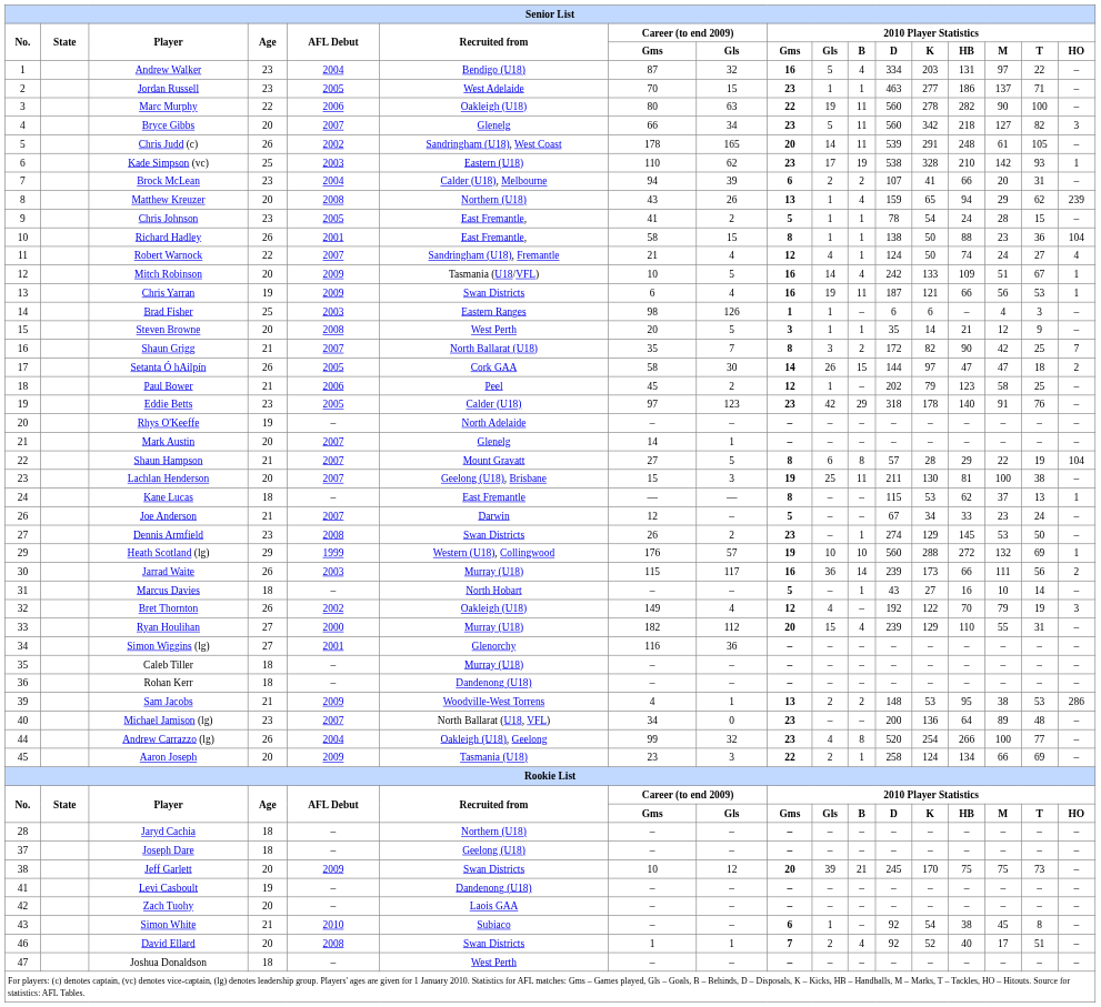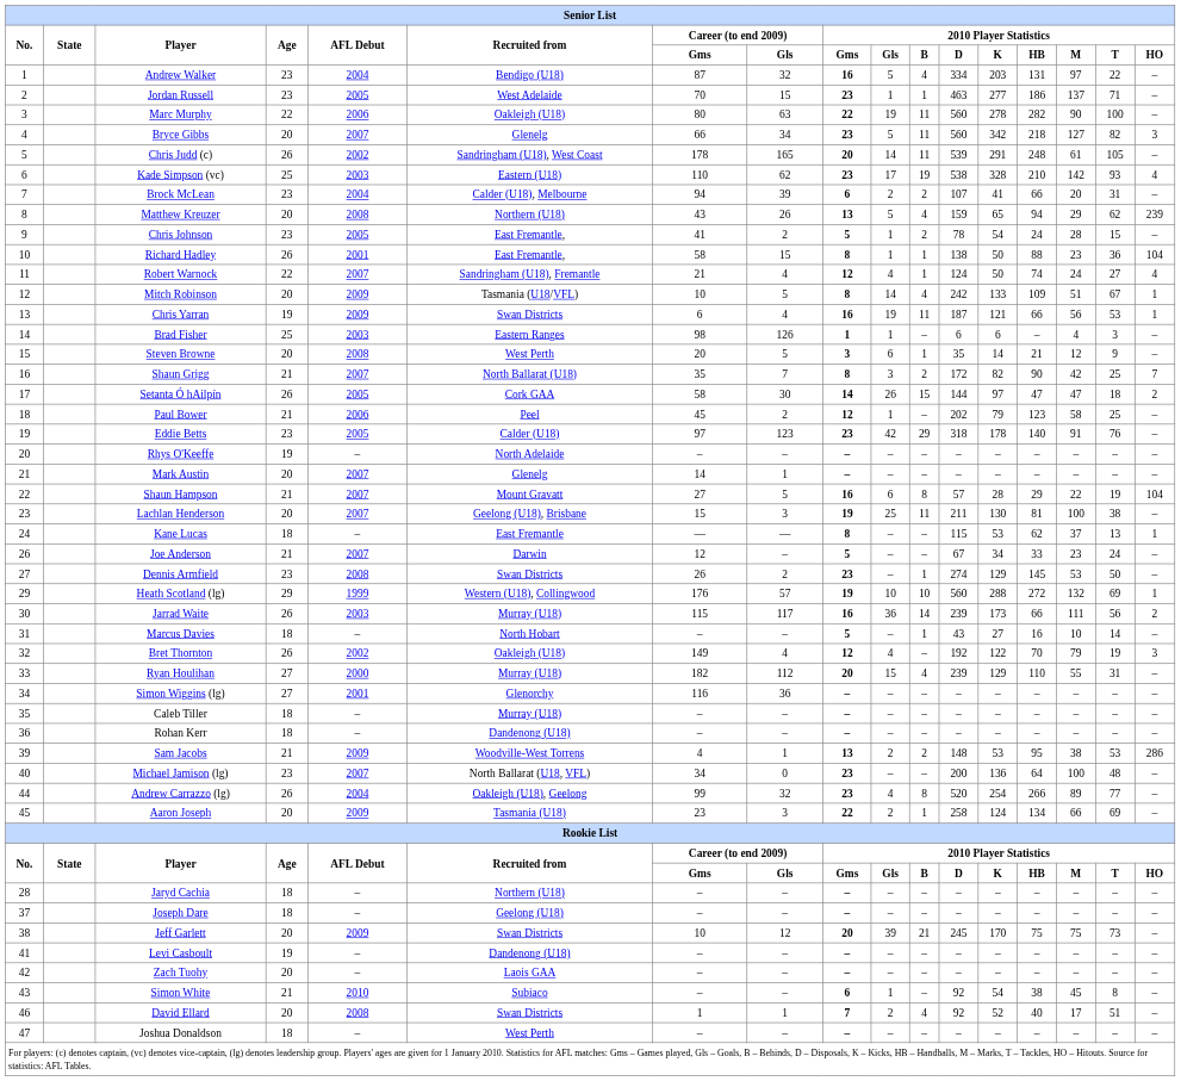Kade Simpson (vc) | 2010 Player Statistics / HO: 1 -> 4
Matthew Kreuzer | 2010 Player Statistics / Gls: 1 -> 5
Chris Johnson | 2010 Player Statistics / B: 1 -> 2
Mitch Robinson | 2010 Player Statistics / Gms: 16 -> 8
Steven Browne | 2010 Player Statistics / Gls: 1 -> 6
Shaun Hampson | 2010 Player Statistics / Gms: 8 -> 16
Michael Jamison (lg) | 2010 Player Statistics / M: 89 -> 100
Andrew Carrazzo (lg) | 2010 Player Statistics / M: 100 -> 89
